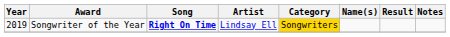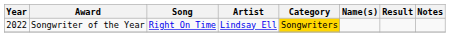Songwriter of the Year | Year: 2019 -> 2022
Songwriter of the Year | Song: bold -> normal
